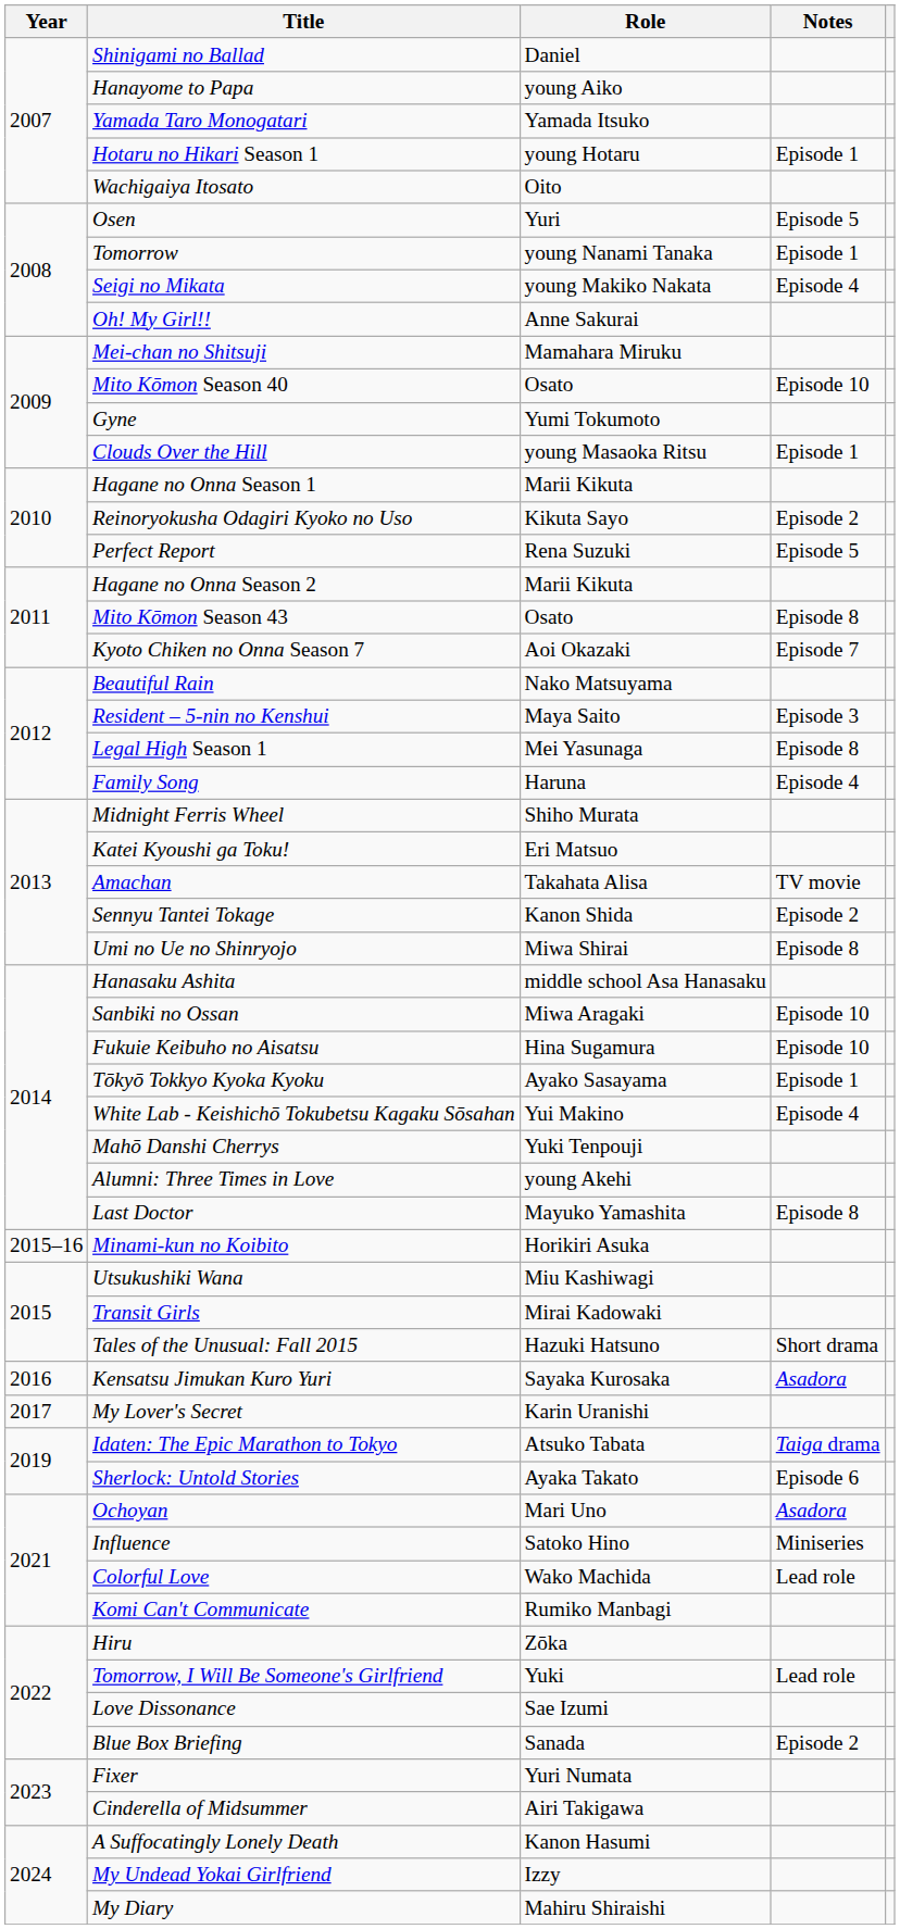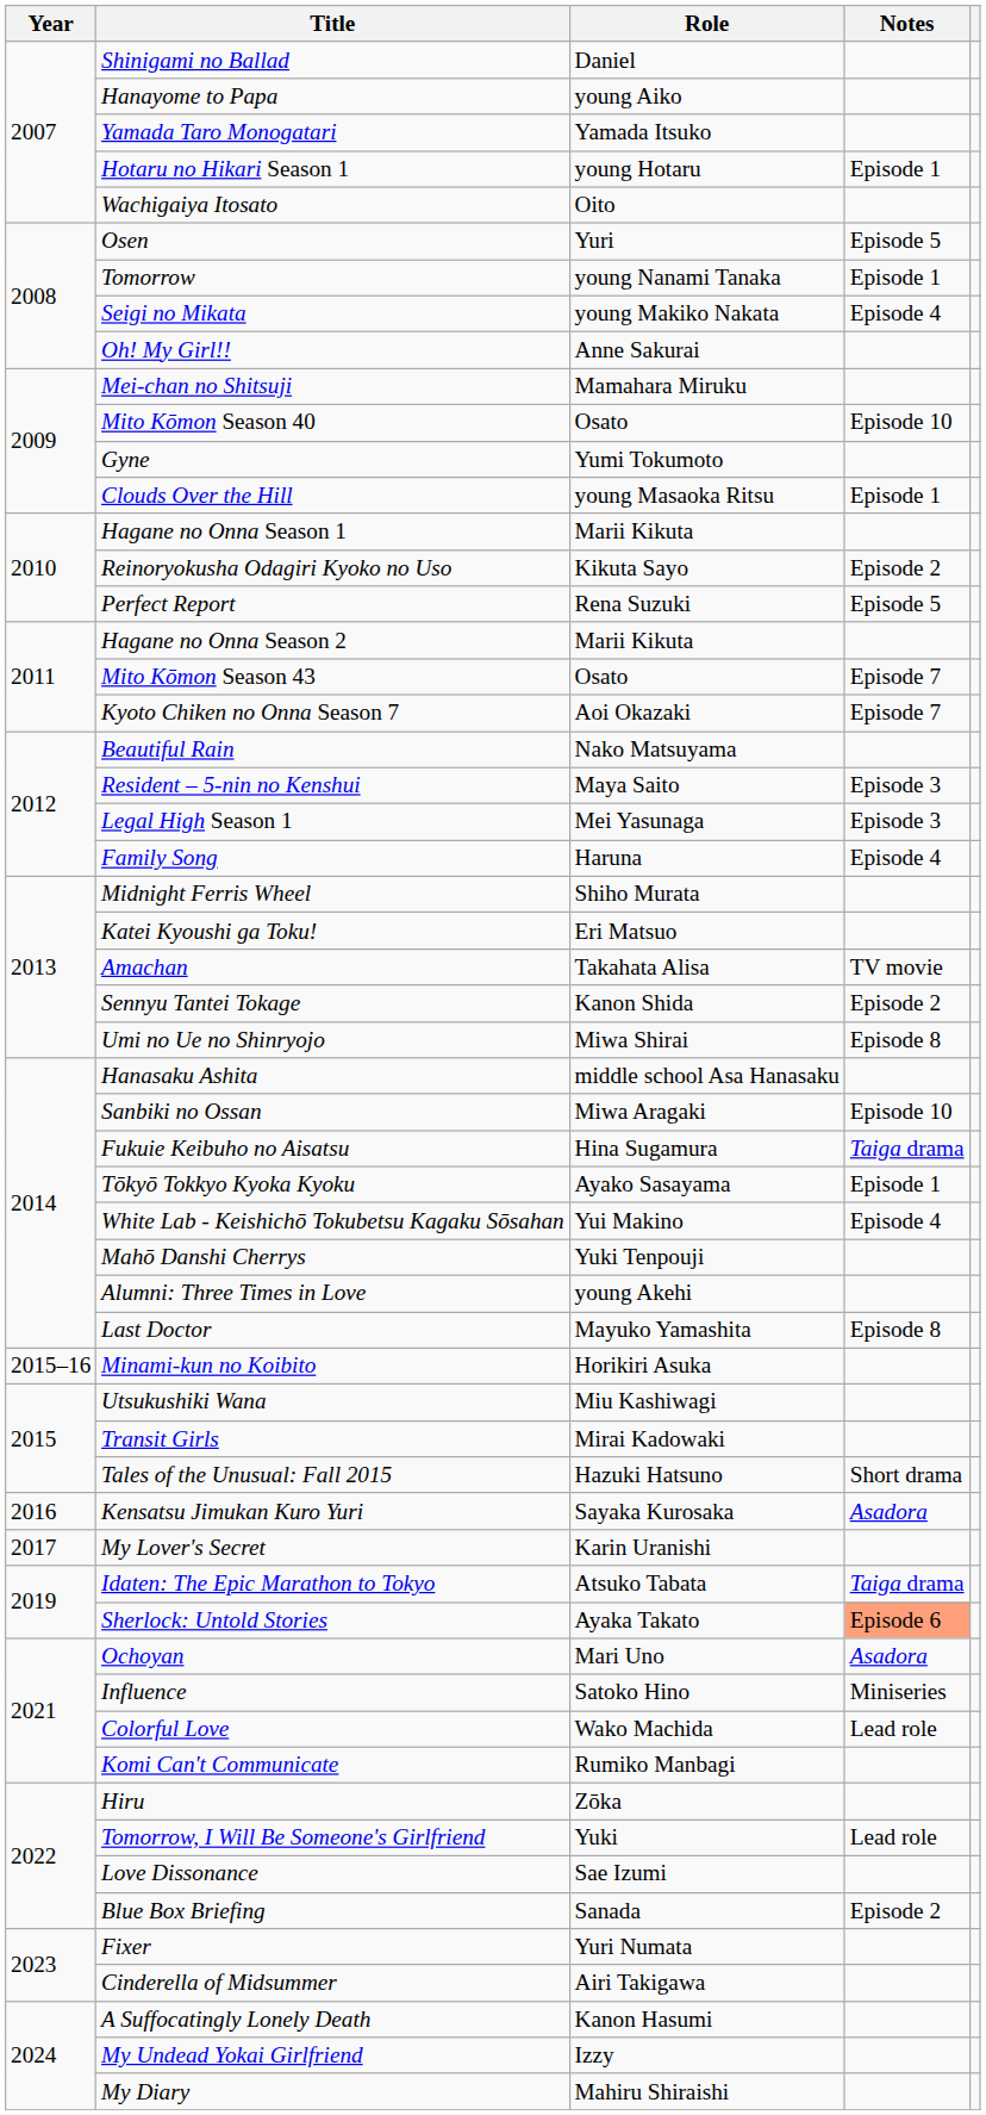Mito Kōmon Season 43 | Notes: Episode 8 -> Episode 7
Legal High Season 1 | Notes: Episode 8 -> Episode 3
Fukuie Keibuho no Aisatsu | Notes: Episode 10 -> Taiga drama
Sherlock: Untold Stories | Notes: no background -> lightsalmon background
